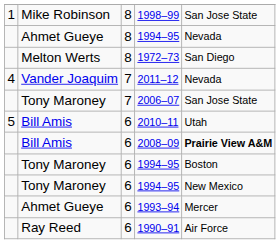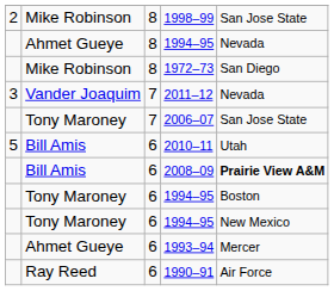1998–99 | column 1: 1 -> 2
1972–73 | column 2: Melton Werts -> Mike Robinson
2011–12 | column 1: 4 -> 3
